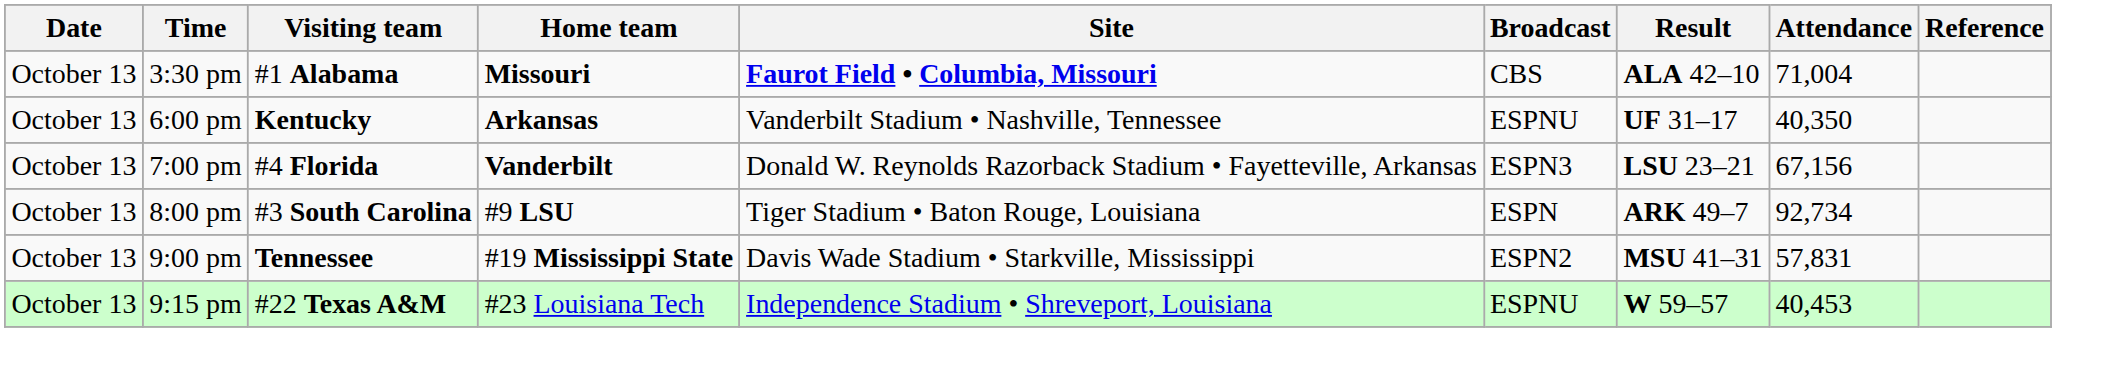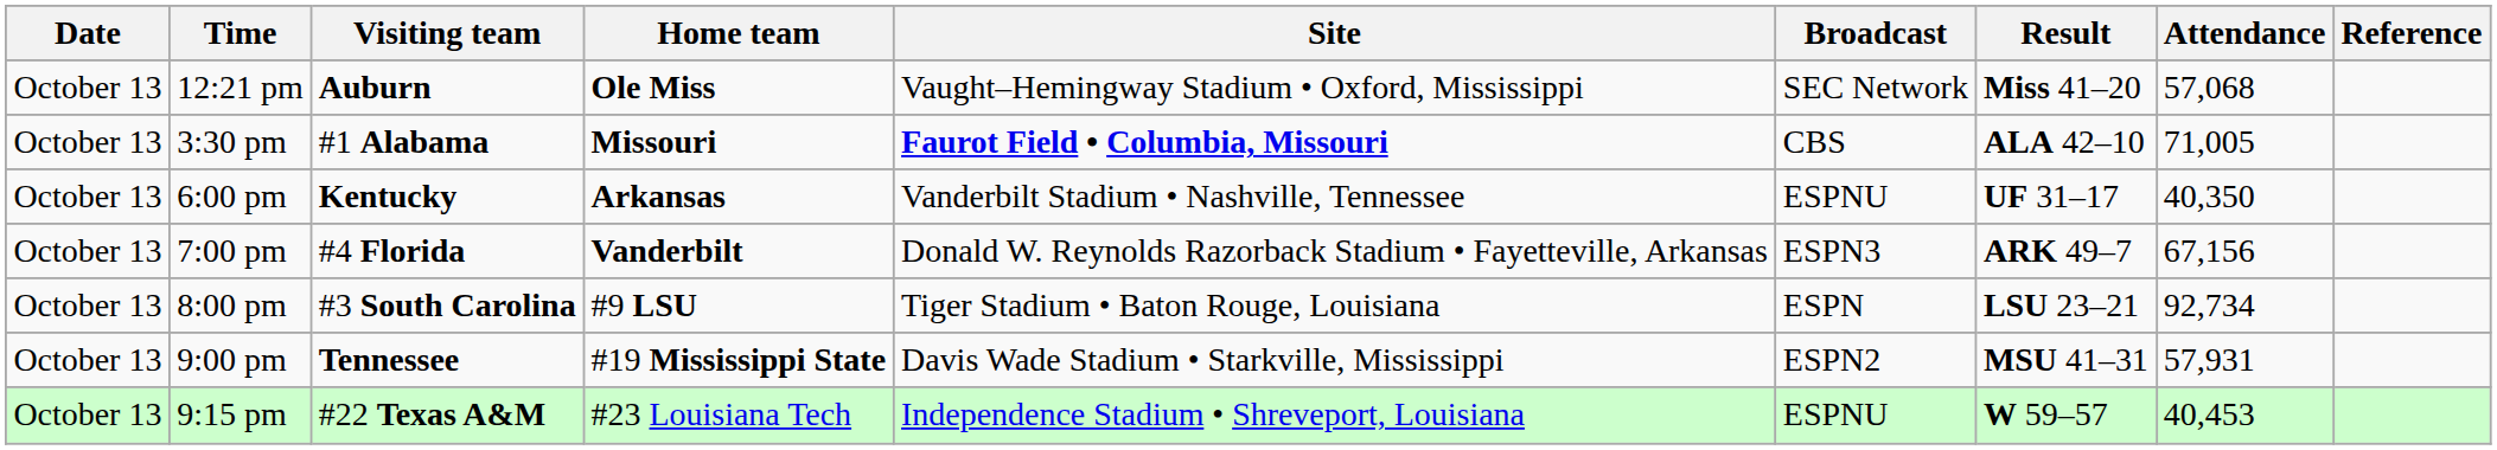+ row: October 13 | 12:21 pm | Auburn | Ole Miss | Vaught–Hemingway Stadium • Oxford, Mississippi | SEC Network | Miss 41–20 | 57,068
3:30 pm | Attendance: 71,004 -> 71,005
7:00 pm | Result: LSU 23–21 -> ARK 49–7
8:00 pm | Result: ARK 49–7 -> LSU 23–21
9:00 pm | Attendance: 57,831 -> 57,931
